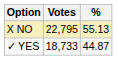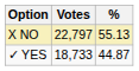X NO | Votes: 22,795 -> 22,797
